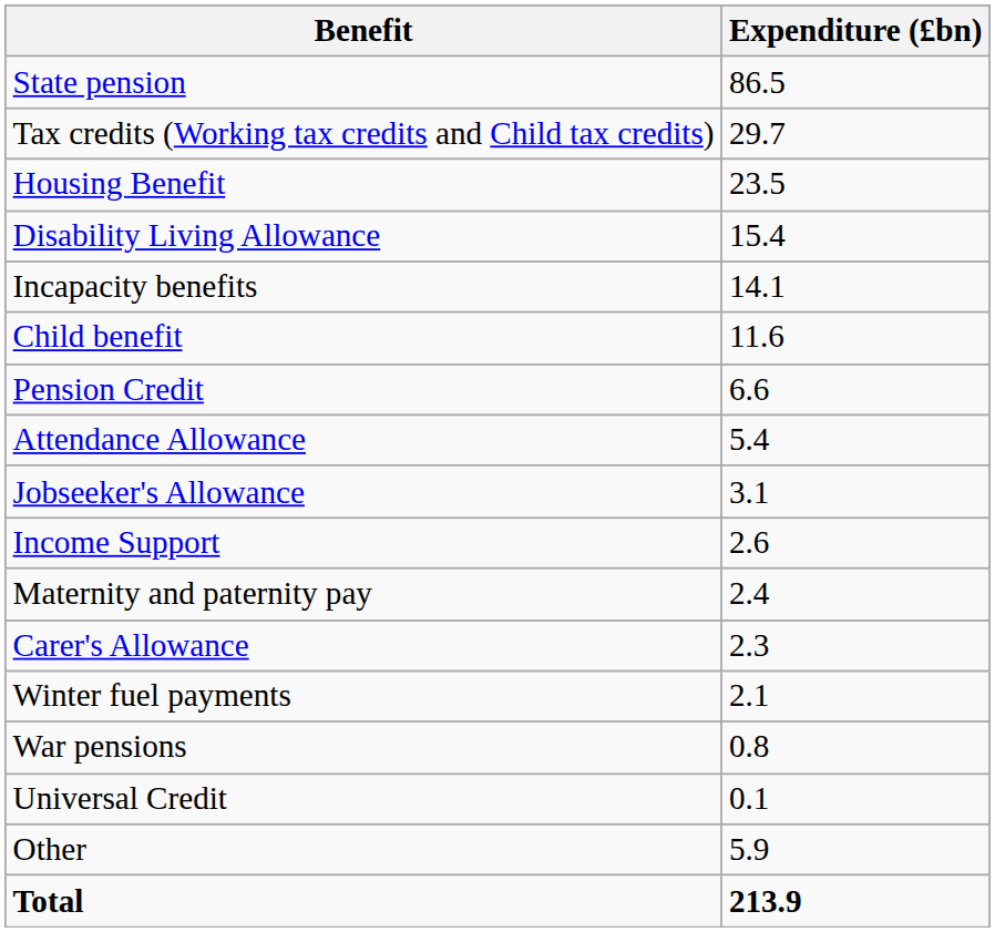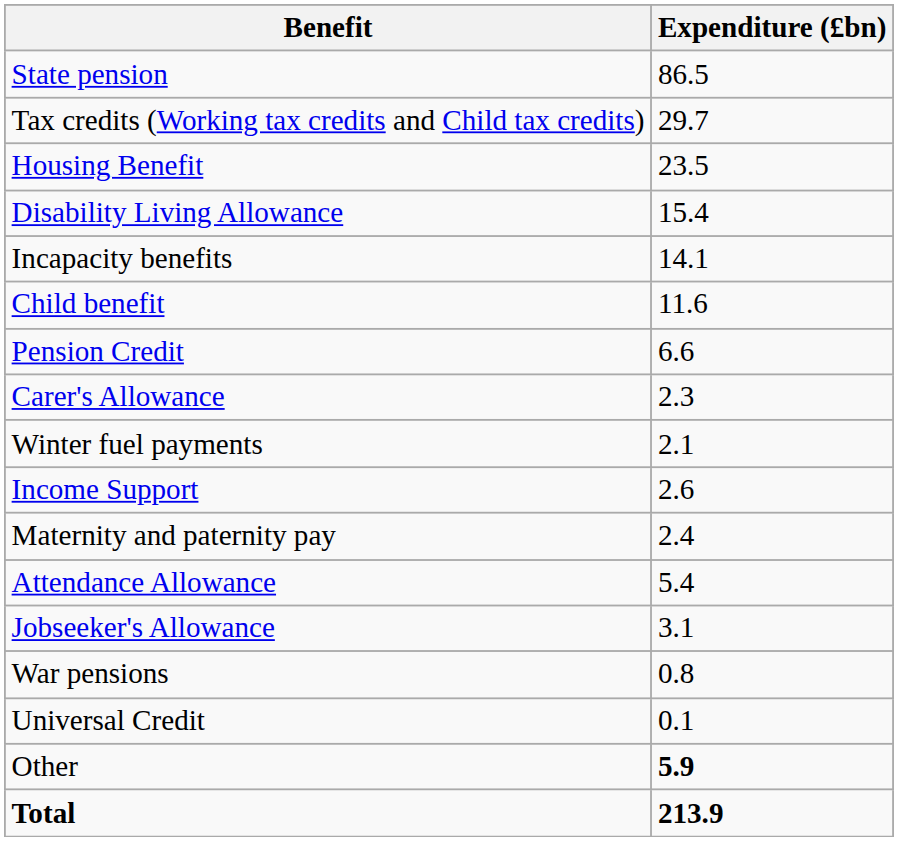rows swapped: Attendance Allowance <-> Carer's Allowance
rows swapped: Jobseeker's Allowance <-> Winter fuel payments
Other | Expenditure (£bn): normal -> bold
